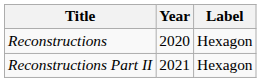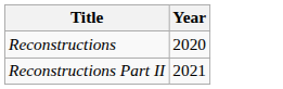- column: Label | Hexagon | Hexagon
